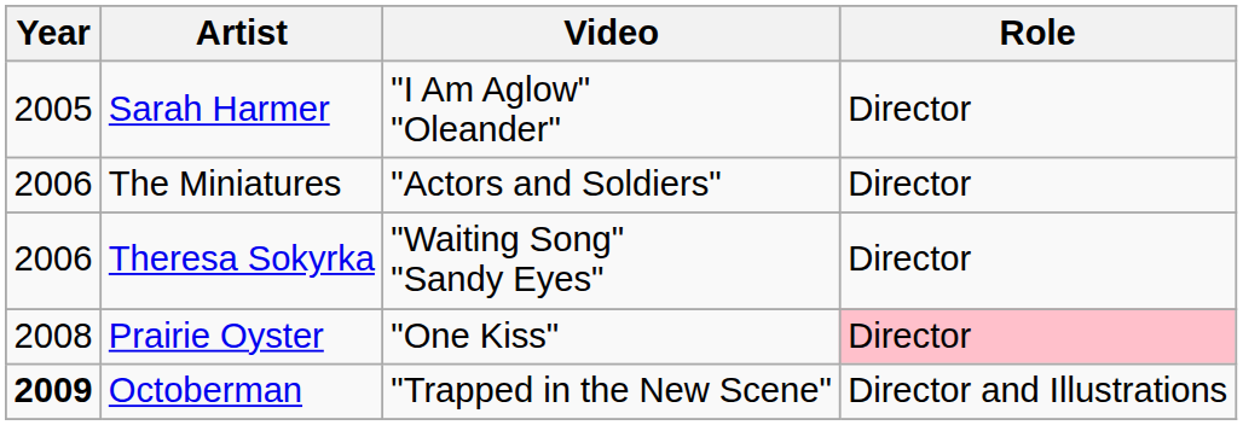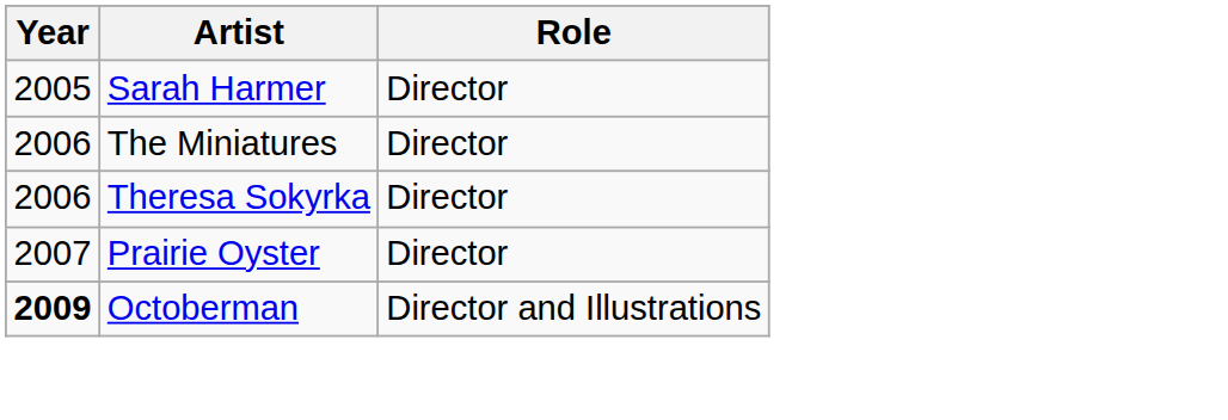- column: Video | "I Am Aglow" "Oleander" | "Actors and Soldiers" | "Waiting Song" "Sandy Eyes" | "One Kiss" | "Trapped in the New Scene"
Prairie Oyster | Year: 2008 -> 2007
Prairie Oyster | Role: pink background -> no background
